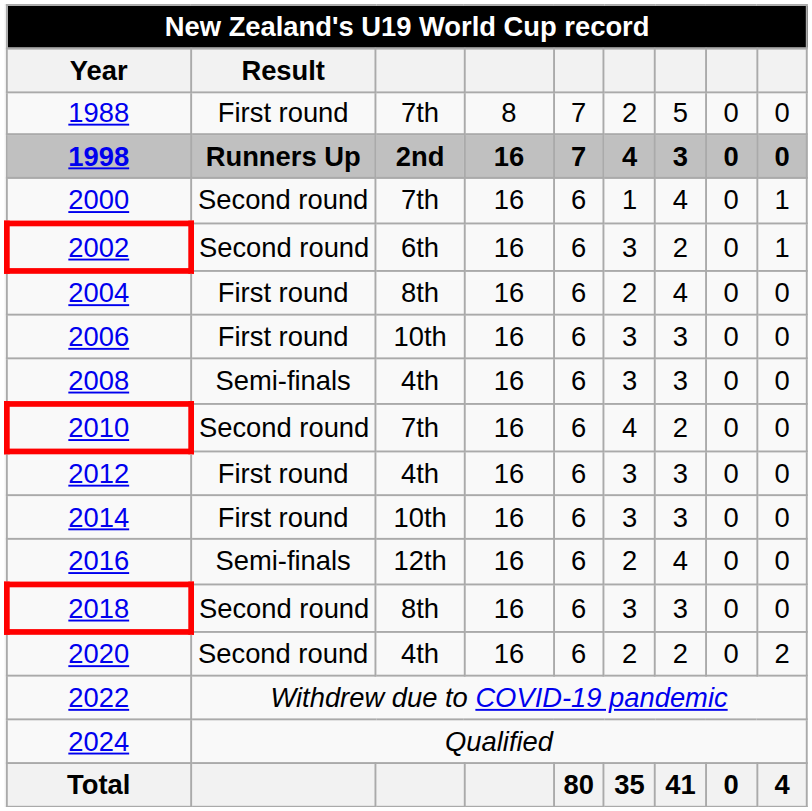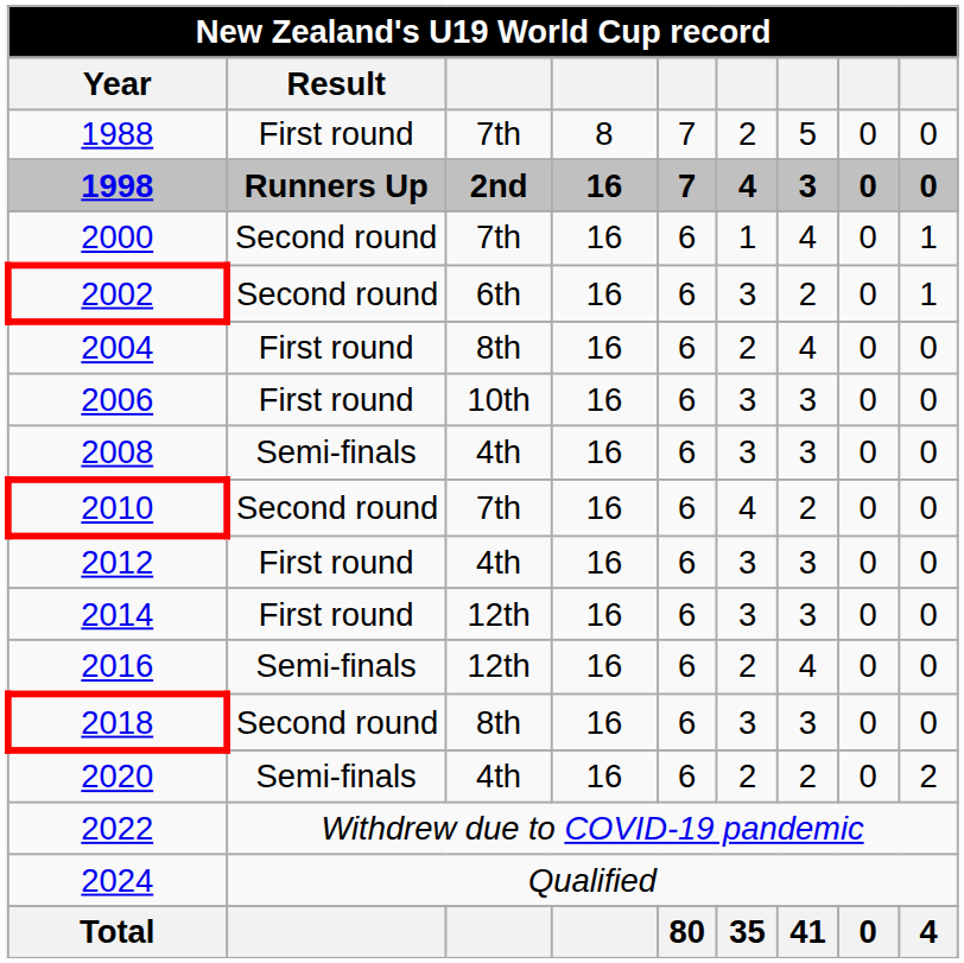2014 | column 3: 10th -> 12th
2020 | Result: Second round -> Semi-finals
